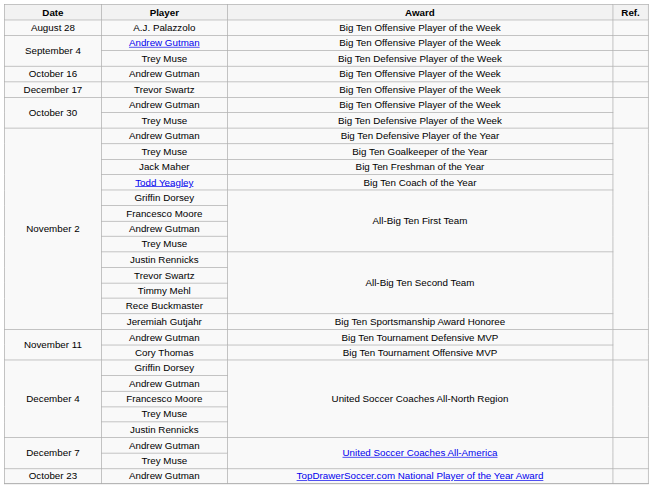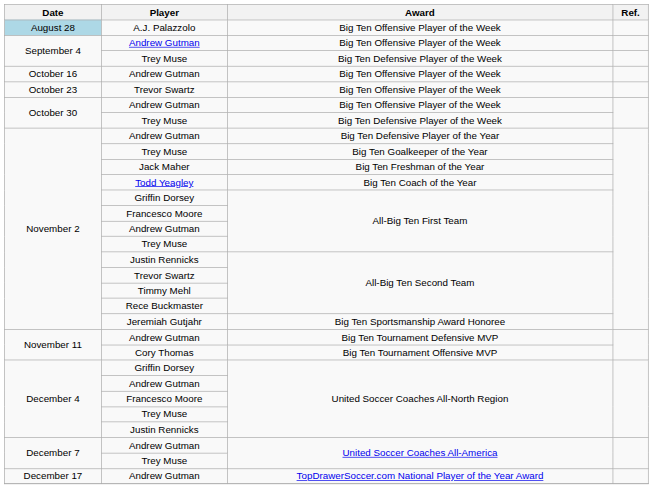A.J. Palazzolo / Big Ten Offensive Player of the Week | Date: no background -> lightblue background
Trevor Swartz / Big Ten Offensive Player of the Week | Date: December 17 -> October 23
TopDrawerSoccer.com National Player of the Year Award | Date: October 23 -> December 17
